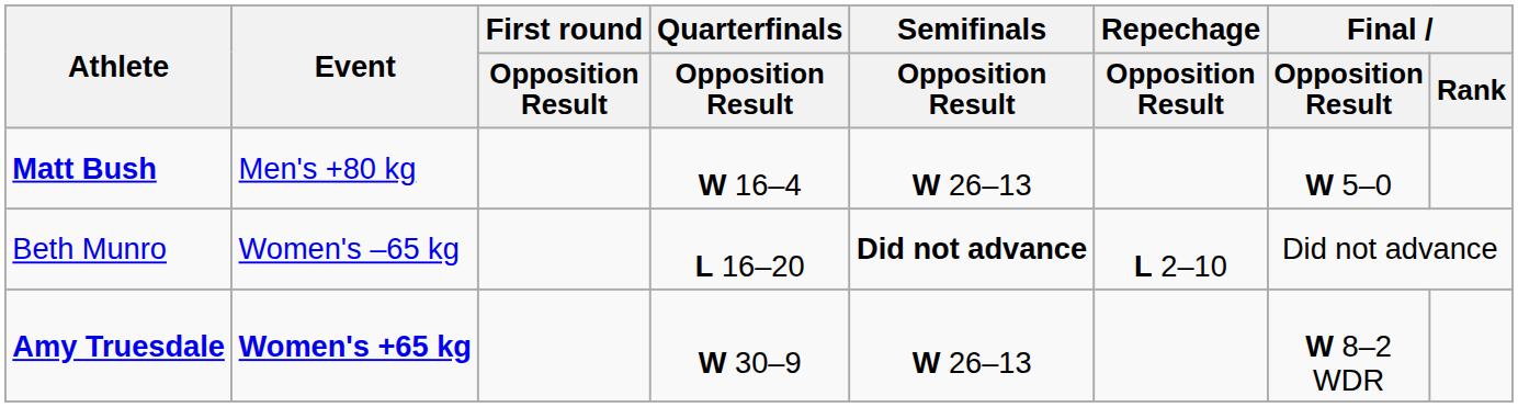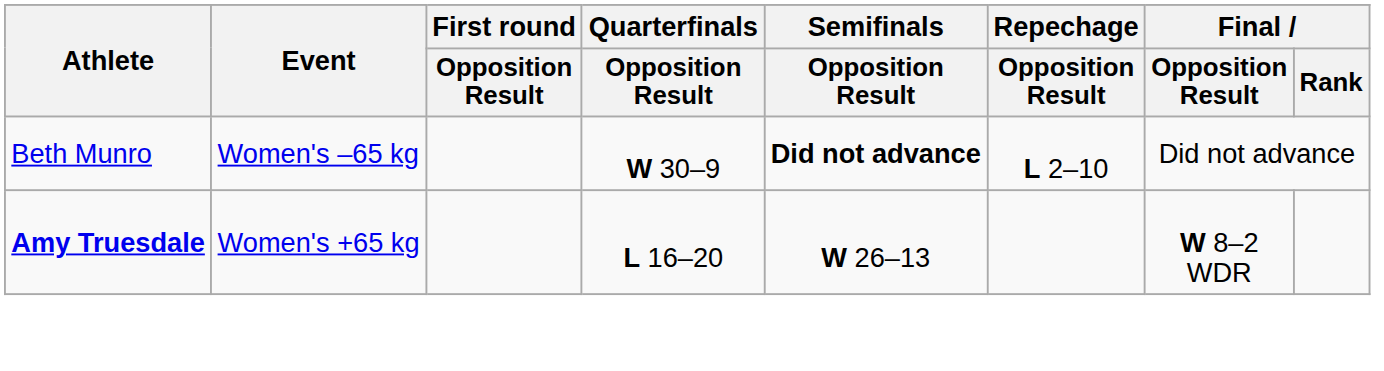- row: Matt Bush | Men's +80 kg | W 16–4 | W 26–13 | W 5–0
Beth Munro | Quarterfinals / Opposition Result: L 16–20 -> W 30–9
Amy Truesdale | Event: bold -> normal
Amy Truesdale | Quarterfinals / Opposition Result: W 30–9 -> L 16–20
